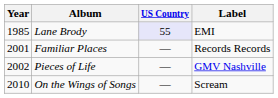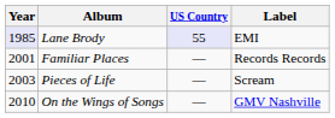Lane Brody | Year: no background -> lavender background
Pieces of Life | Year: 2002 -> 2003
Pieces of Life | Label: GMV Nashville -> Scream
On the Wings of Songs | Label: Scream -> GMV Nashville
